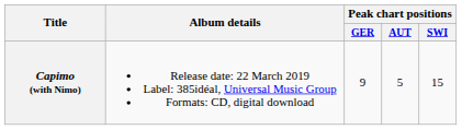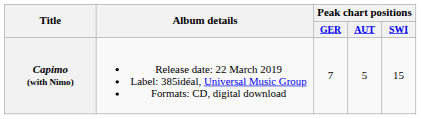Capimo (with Nimo) | Peak chart positions / GER: 9 -> 7
